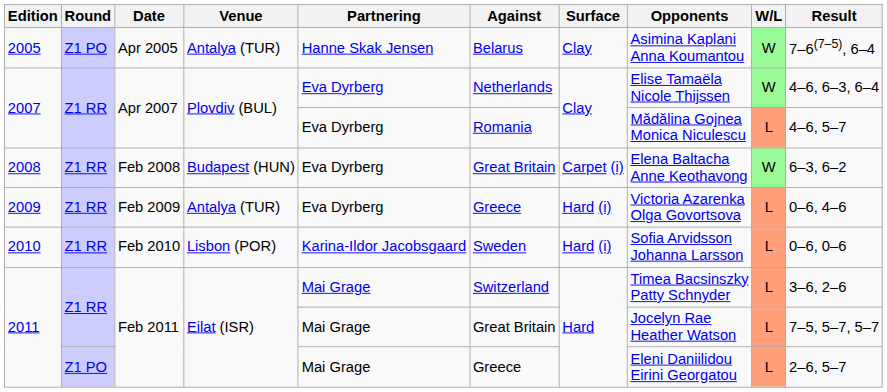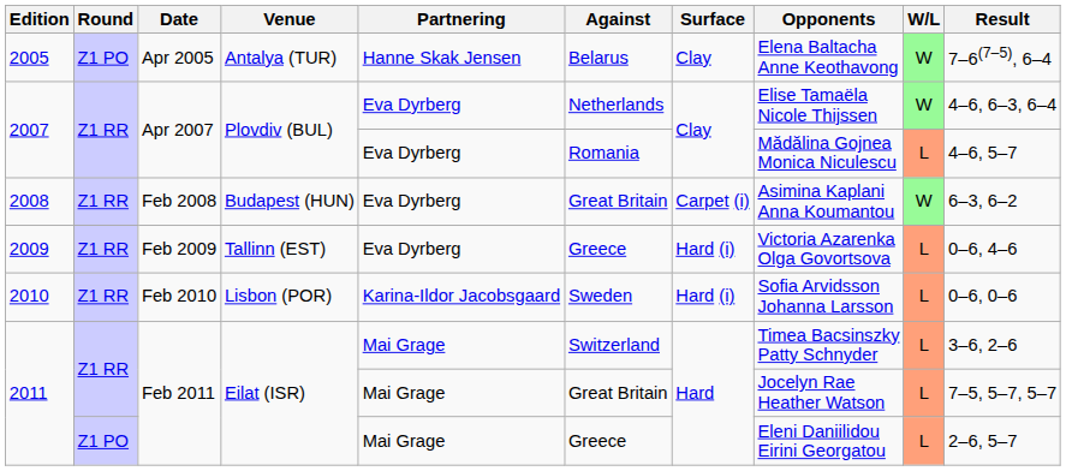2005 | Opponents: Asimina Kaplani Anna Koumantou -> Elena Baltacha Anne Keothavong
2008 | Opponents: Elena Baltacha Anne Keothavong -> Asimina Kaplani Anna Koumantou
2009 | Venue: Antalya (TUR) -> Tallinn (EST)
